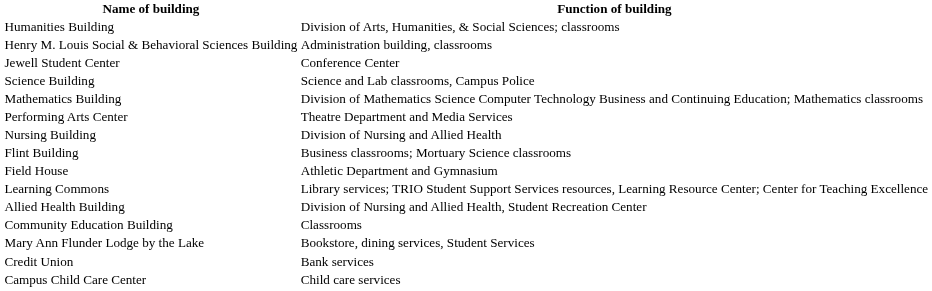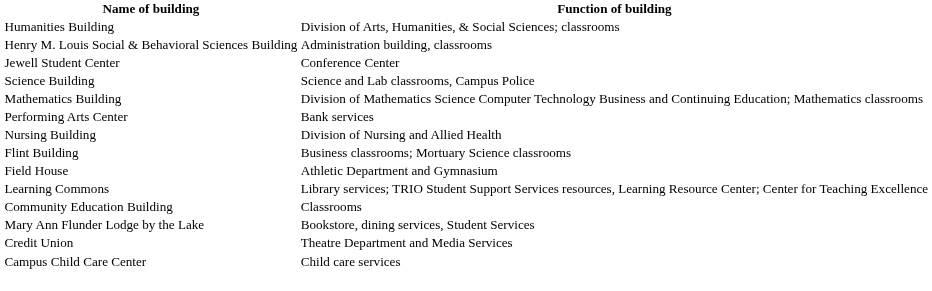Performing Arts Center | Function of building: Theatre Department and Media Services -> Bank services
- row: Allied Health Building | Division of Nursing and Allied Health, Student Recreation Center
Credit Union | Function of building: Bank services -> Theatre Department and Media Services
